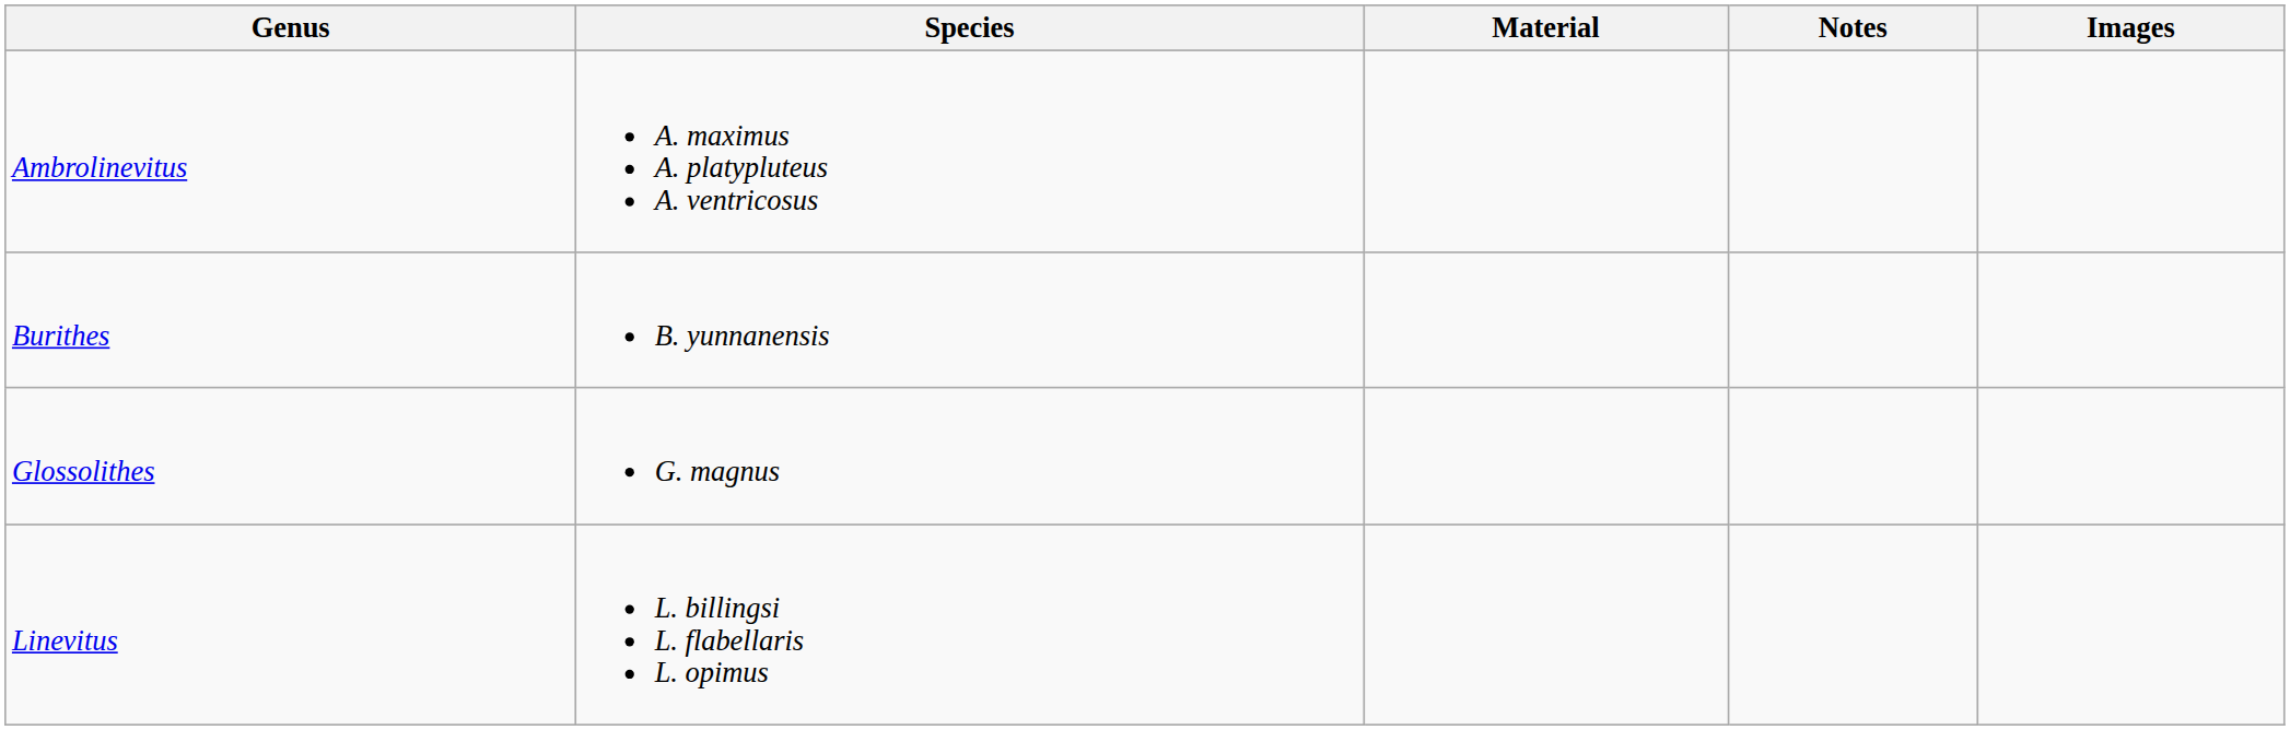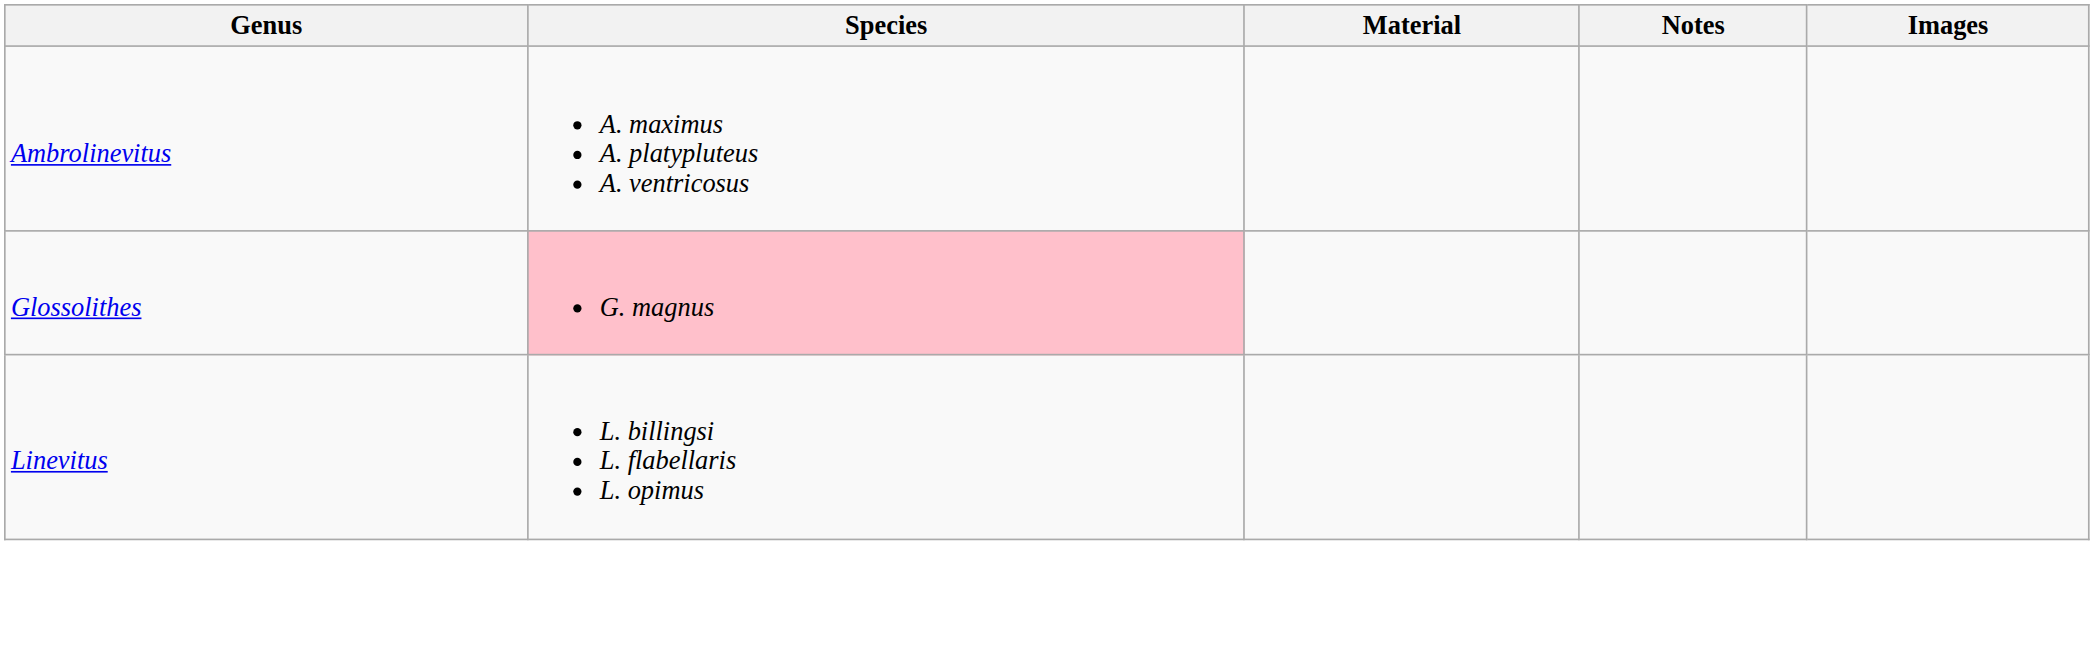- row: Burithes | B. yunnanensis
Glossolithes | Species: no background -> pink background
